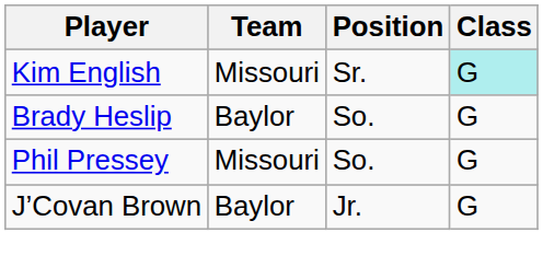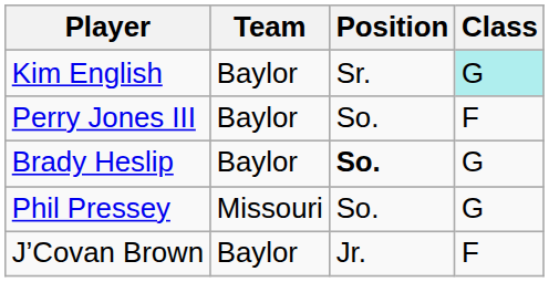Kim English | Team: Missouri -> Baylor
+ row: Perry Jones III | Baylor | So. | F
Brady Heslip | Position: normal -> bold
J’Covan Brown | Class: G -> F
